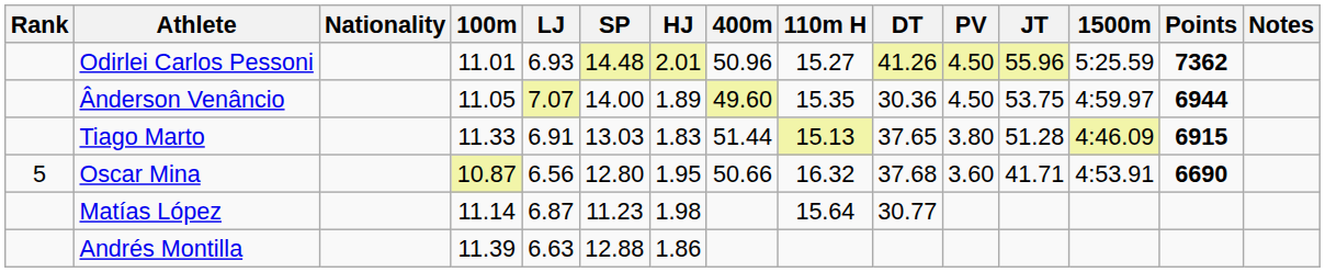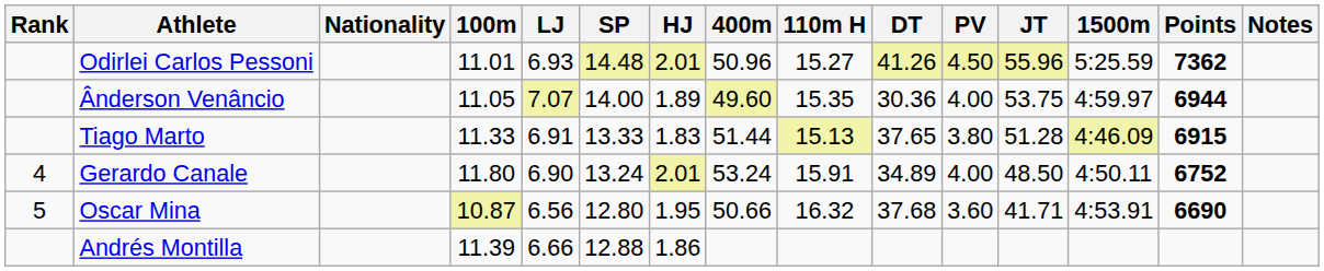Ânderson Venâncio | PV: 4.50 -> 4.00
Tiago Marto | SP: 13.03 -> 13.33
+ row: 4 | Gerardo Canale | 11.80 | 6.90 | 13.24 | 2.01 | 53.24 | 15.91 | 34.89 | 4.00 | 48.50 | 4:50.11 | 6752
- row: Matías López | 11.14 | 6.87 | 11.23 | 1.98 | 15.64 | 30.77
Andrés Montilla | LJ: 6.63 -> 6.66
